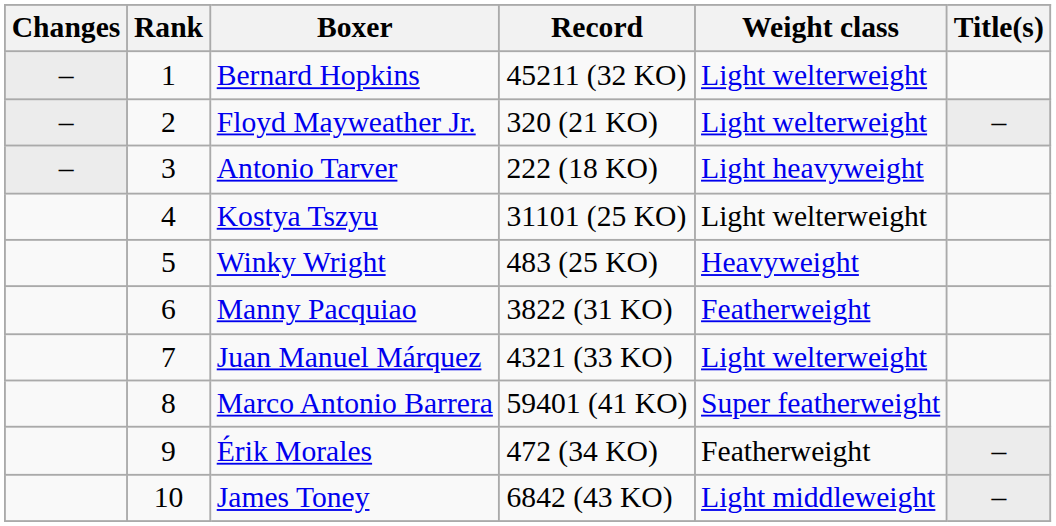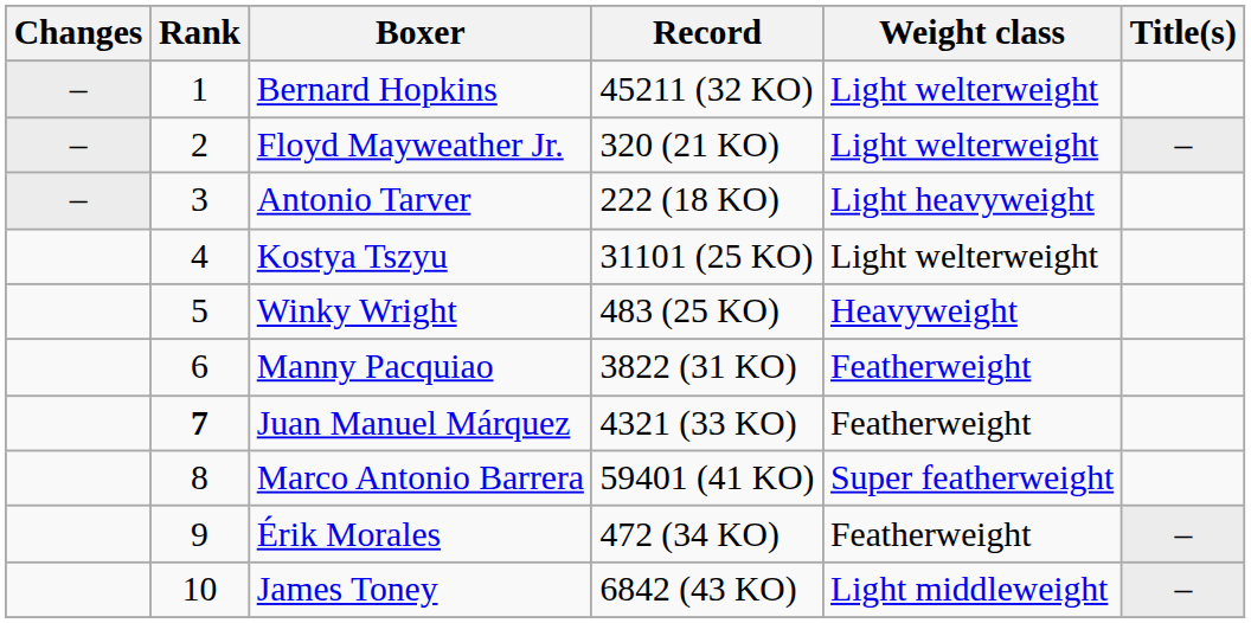Juan Manuel Márquez | Rank: normal -> bold
Juan Manuel Márquez | Weight class: Light welterweight -> Featherweight
